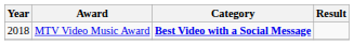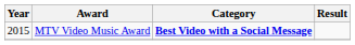MTV Video Music Award | Year: 2018 -> 2015
